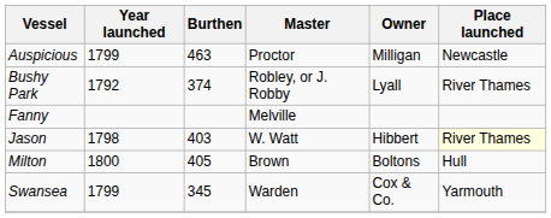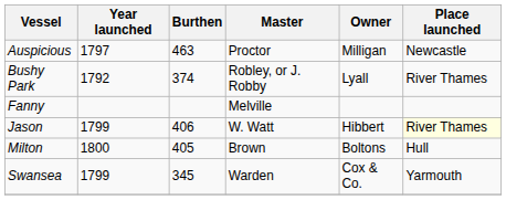Auspicious | Year launched: 1799 -> 1797
Jason | Year launched: 1798 -> 1799
Jason | Burthen: 403 -> 406
